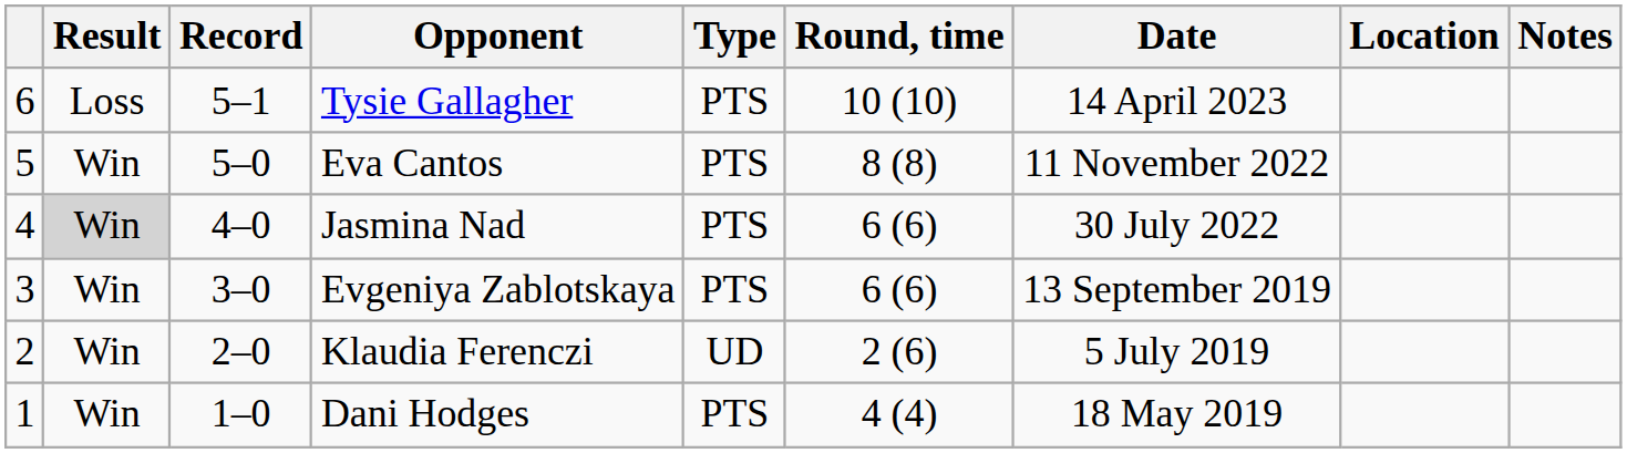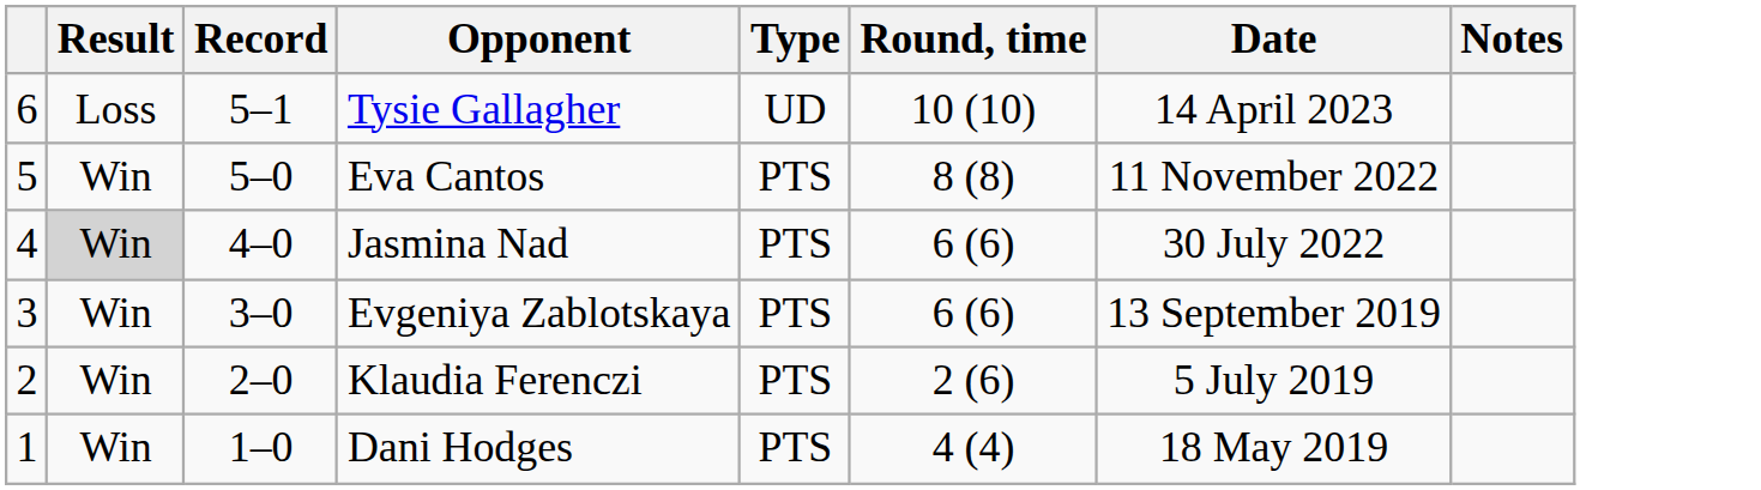- column: Location
Tysie Gallagher | Type: PTS -> UD
Klaudia Ferenczi | Type: UD -> PTS
